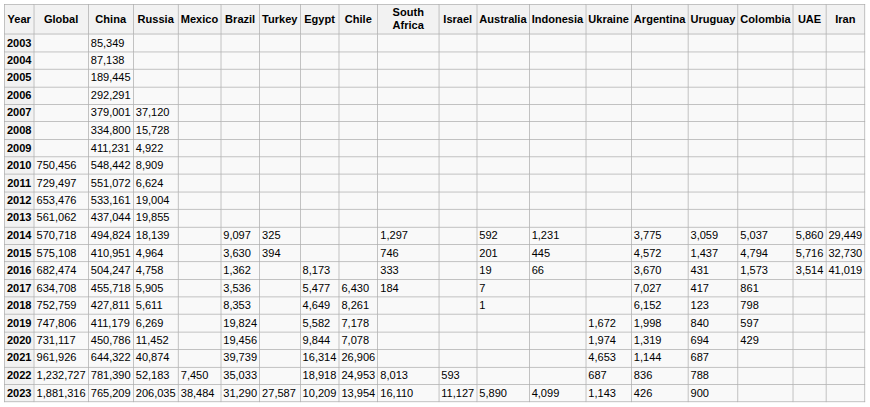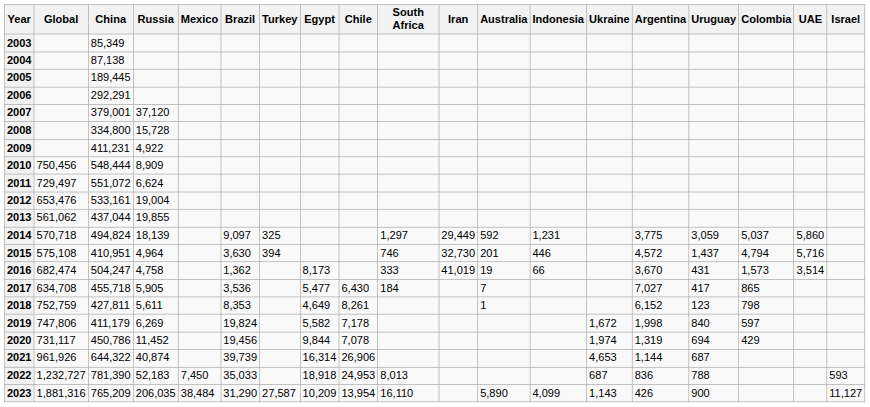columns swapped: Israel <-> Iran
2010 | China: 548,442 -> 548,444
2015 | Indonesia: 445 -> 446
2017 | Colombia: 861 -> 865
